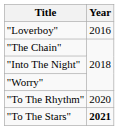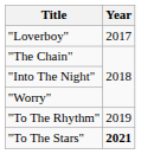"Loverboy" | Year: 2016 -> 2017
"To The Rhythm" | Year: 2020 -> 2019
